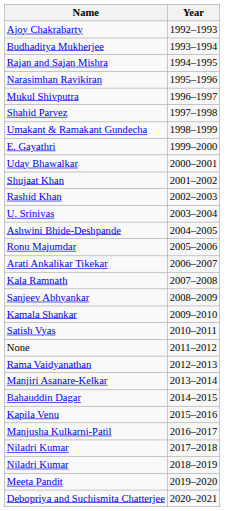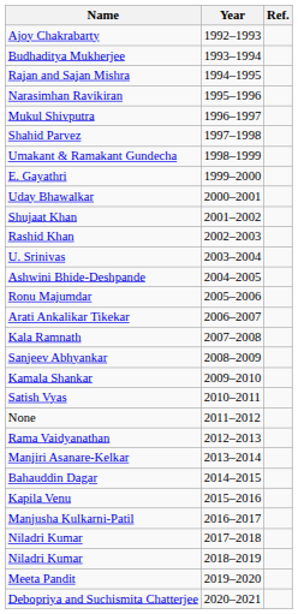+ column: Ref.
